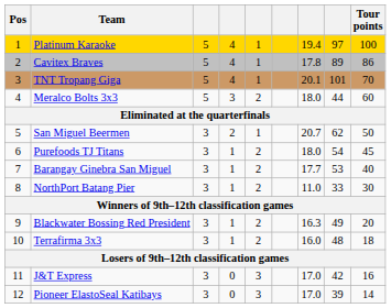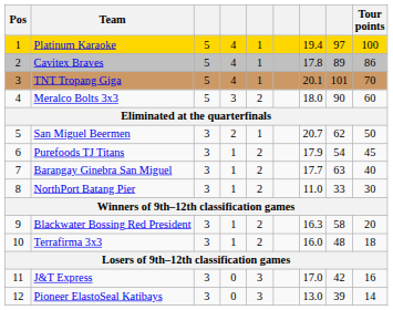Meralco Bolts 3x3 | column 8: 44 -> 90
Purefoods TJ Titans | column 7: 18.0 -> 17.9
Barangay Ginebra San Miguel | column 8: 53 -> 63
Blackwater Bossing Red President | column 8: 49 -> 58
Pioneer ElastoSeal Katibays | column 7: 17.0 -> 13.0
